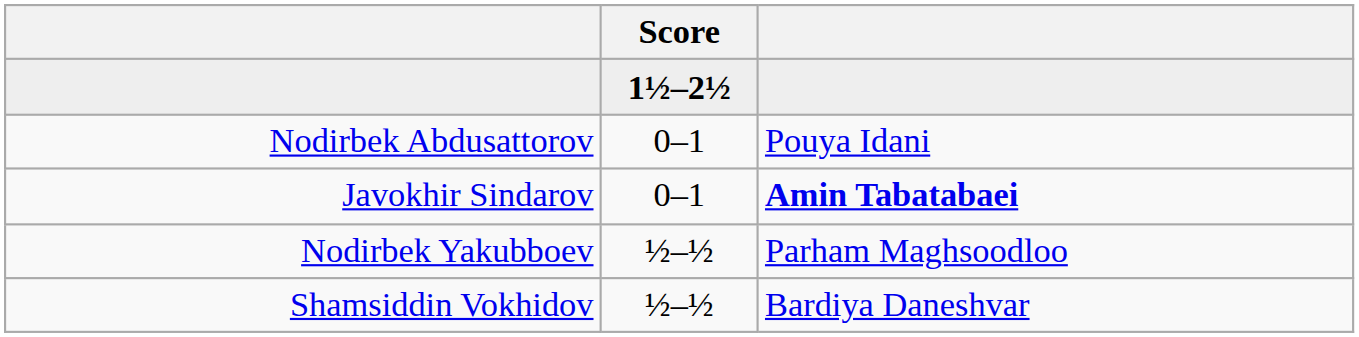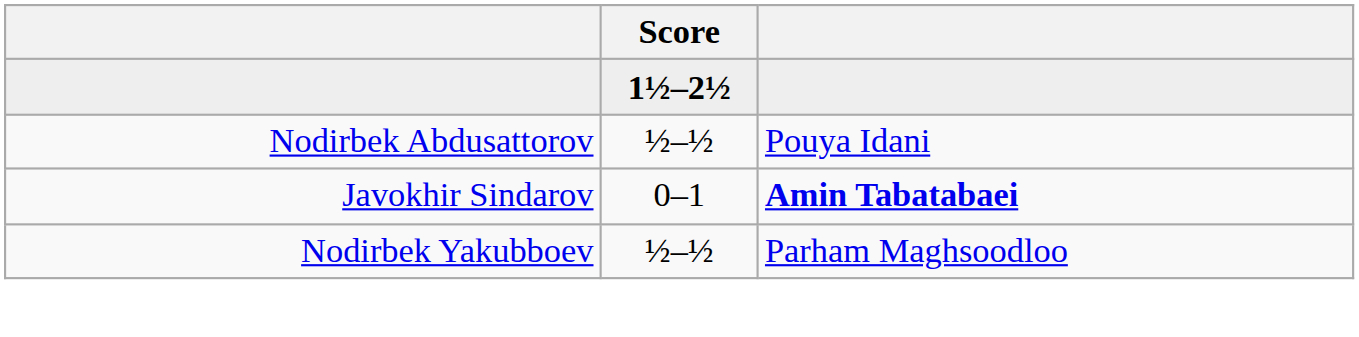Nodirbek Abdusattorov | Score: 0–1 -> ½–½
- row: Shamsiddin Vokhidov | ½–½ | Bardiya Daneshvar
